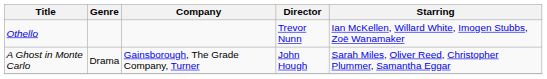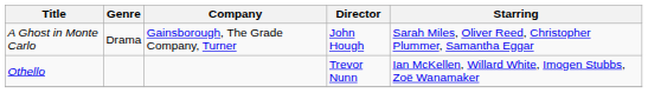rows swapped: A Ghost in Monte Carlo <-> Othello
